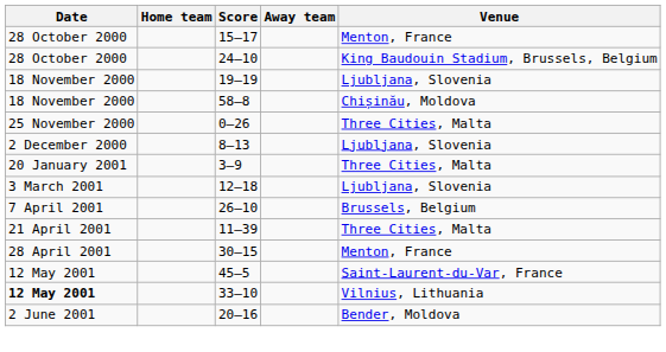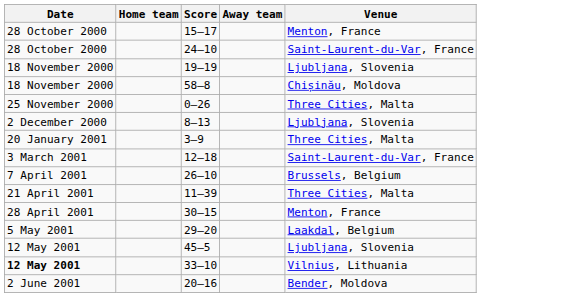24–10 | Venue: King Baudouin Stadium, Brussels, Belgium -> Saint-Laurent-du-Var, France
12–18 | Venue: Ljubljana, Slovenia -> Saint-Laurent-du-Var, France
+ row: 5 May 2001 | 29–20 | Laakdal, Belgium
45–5 | Venue: Saint-Laurent-du-Var, France -> Ljubljana, Slovenia
